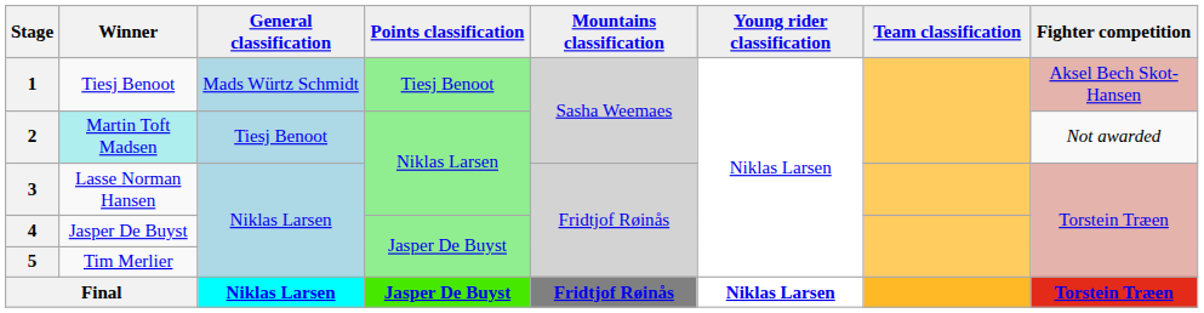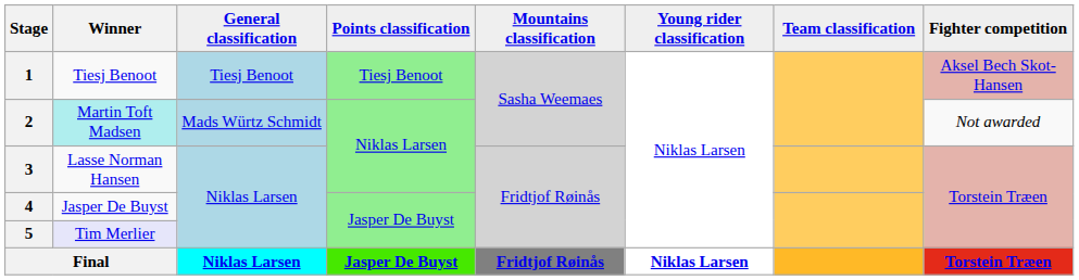1 | General classification: Mads Würtz Schmidt -> Tiesj Benoot
2 | General classification: Tiesj Benoot -> Mads Würtz Schmidt
5 | Winner: no background -> lavender background
